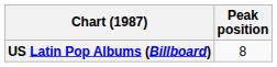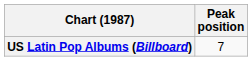US Latin Pop Albums (Billboard) | Peak position: 8 -> 7
